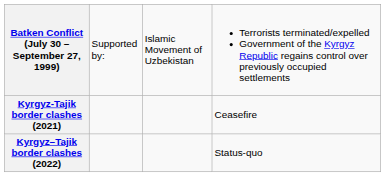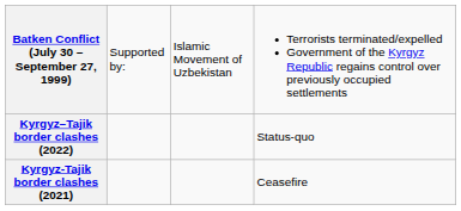rows swapped: Kyrgyz-Tajik border clashes (2021) <-> Kyrgyz–Tajik border clashes (2022)
